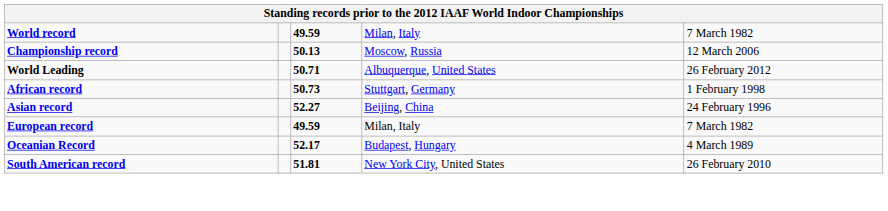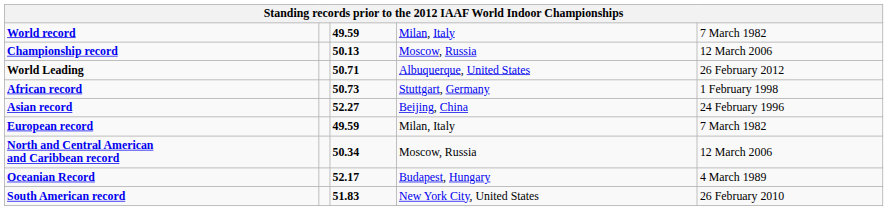+ row: North and Central American and Caribbean record | 50.34 | Moscow, Russia | 12 March 2006
South American record | column 3: 51.81 -> 51.83
